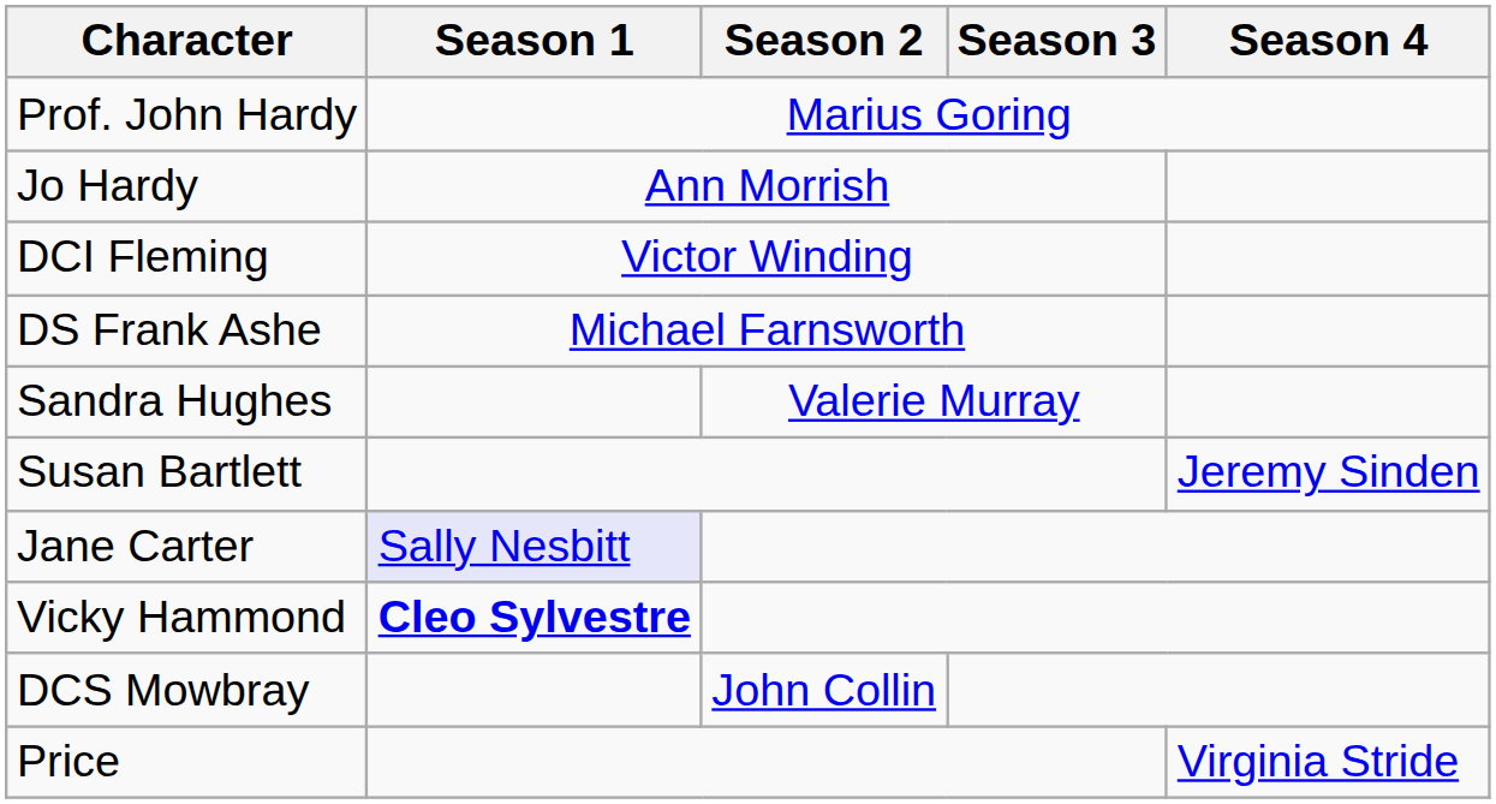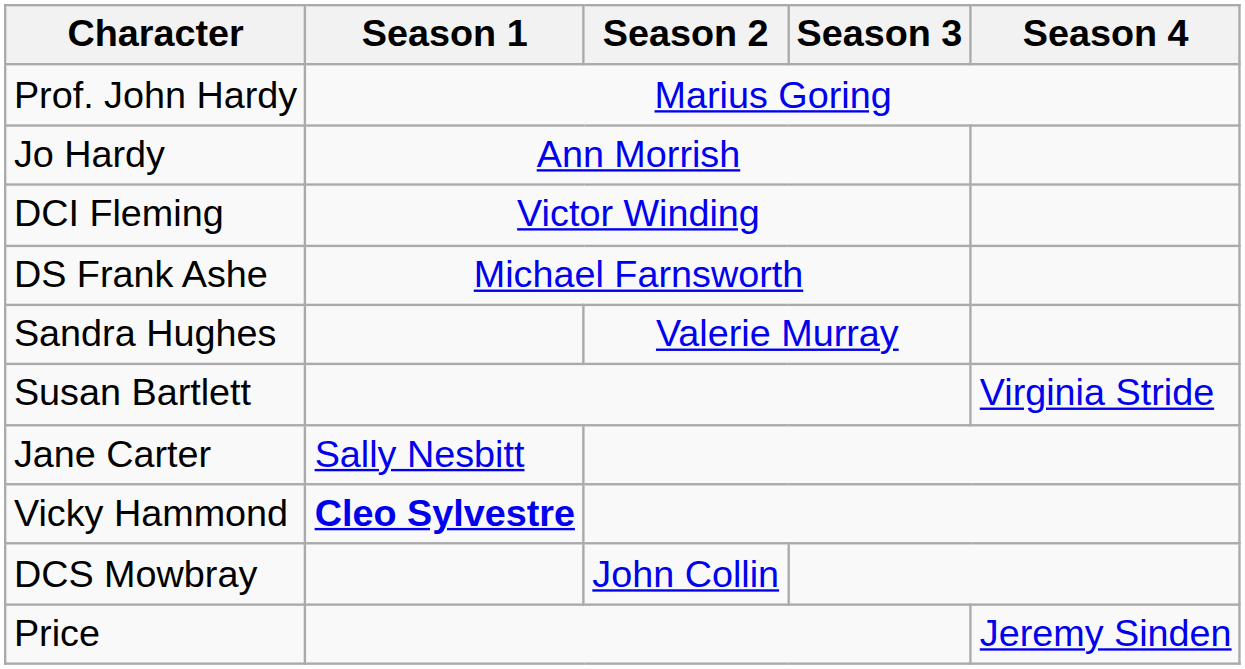Susan Bartlett | Season 4: Jeremy Sinden -> Virginia Stride
Jane Carter | Season 1: lavender background -> no background
Price | Season 4: Virginia Stride -> Jeremy Sinden
